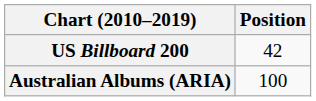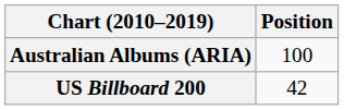rows swapped: Australian Albums (ARIA) <-> US Billboard 200
